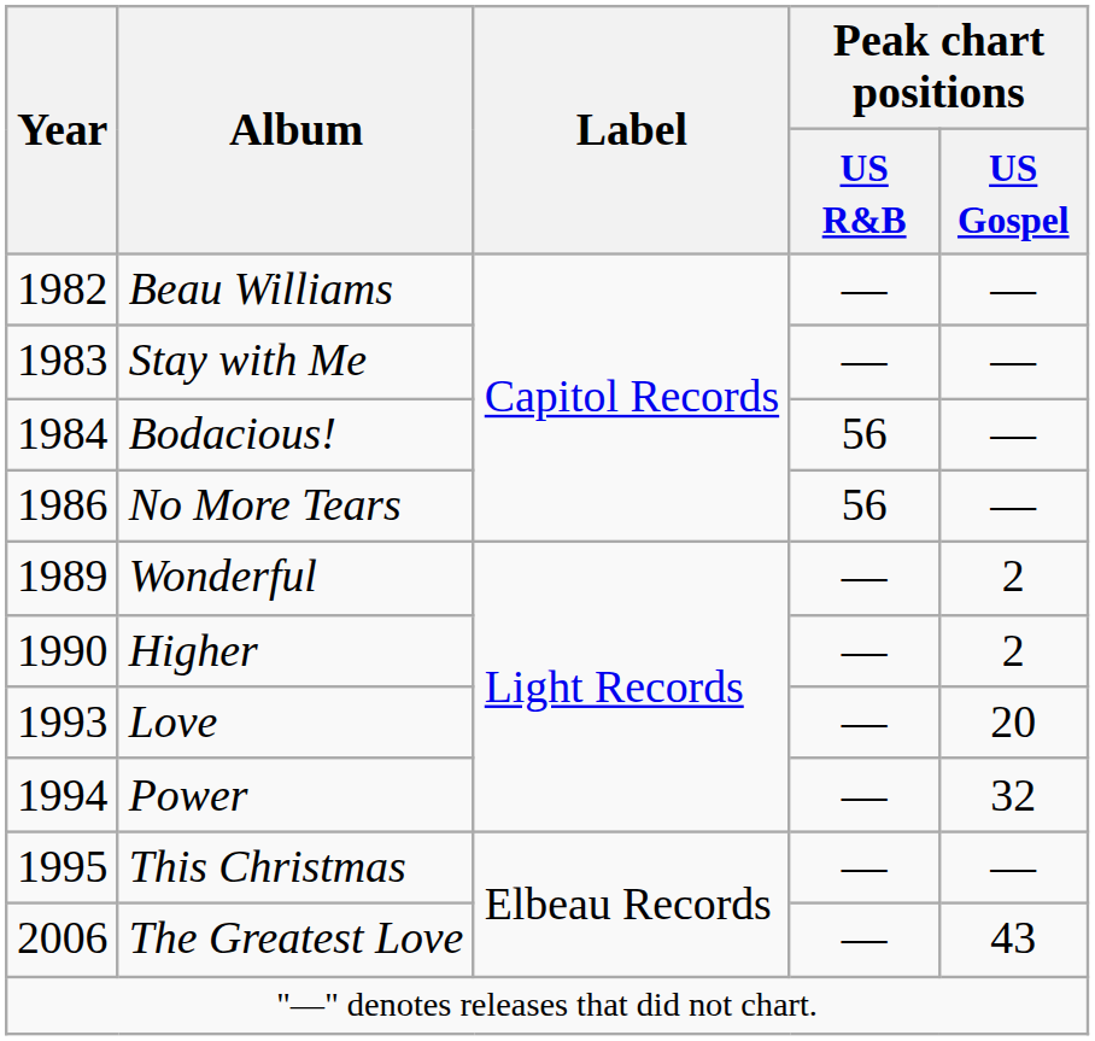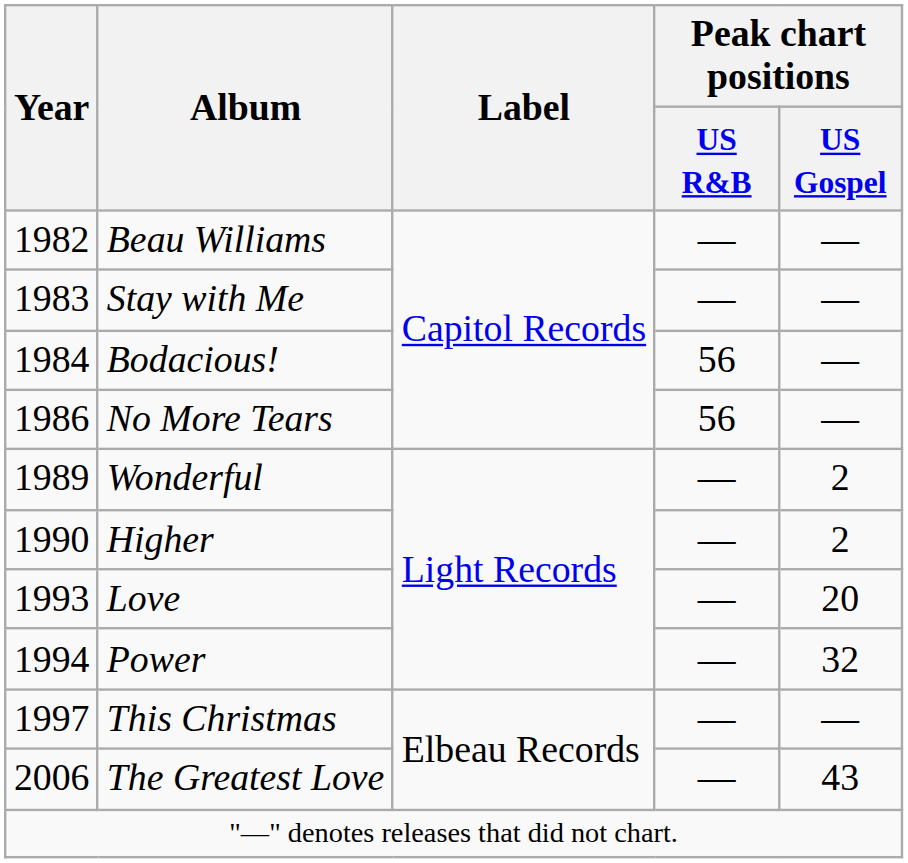This Christmas | Year: 1995 -> 1997
